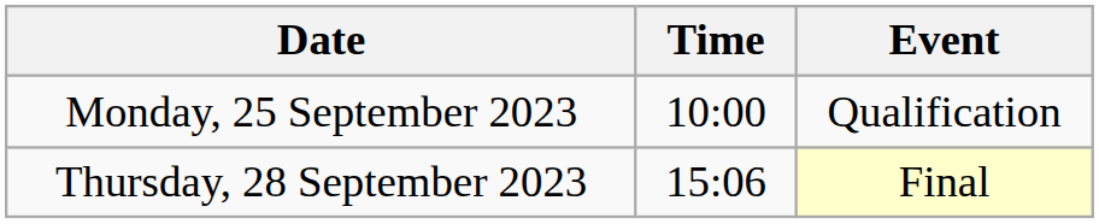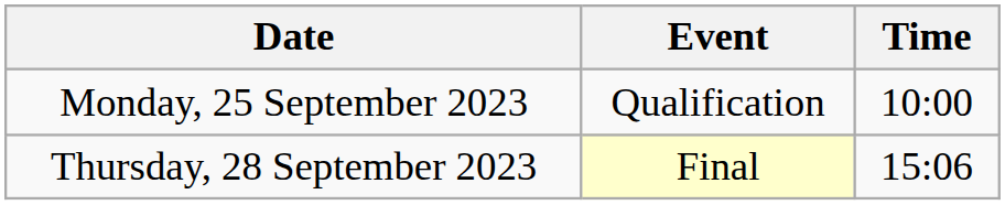columns swapped: Time <-> Event
